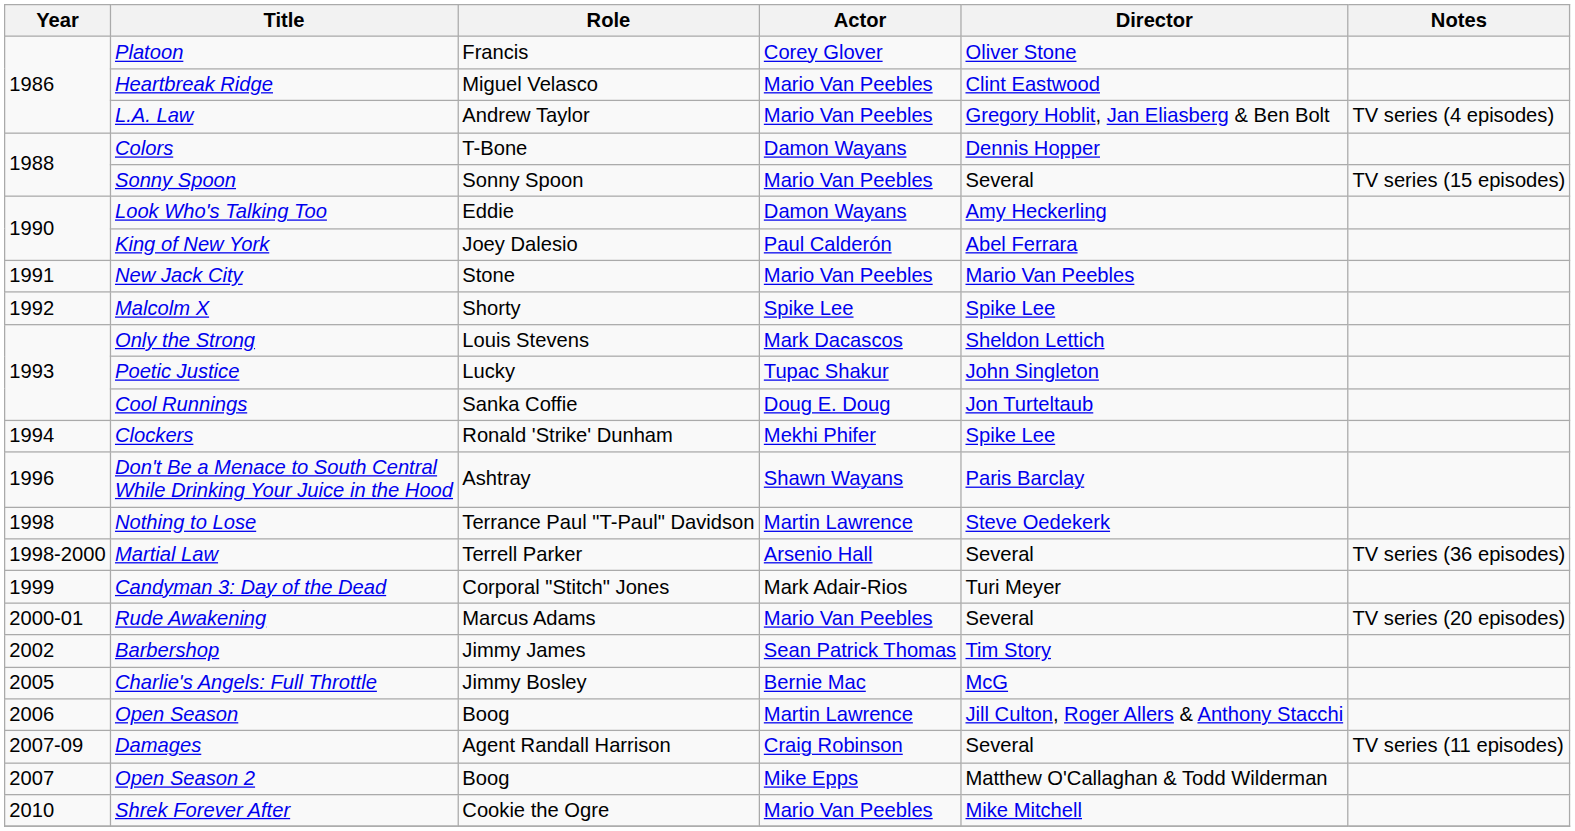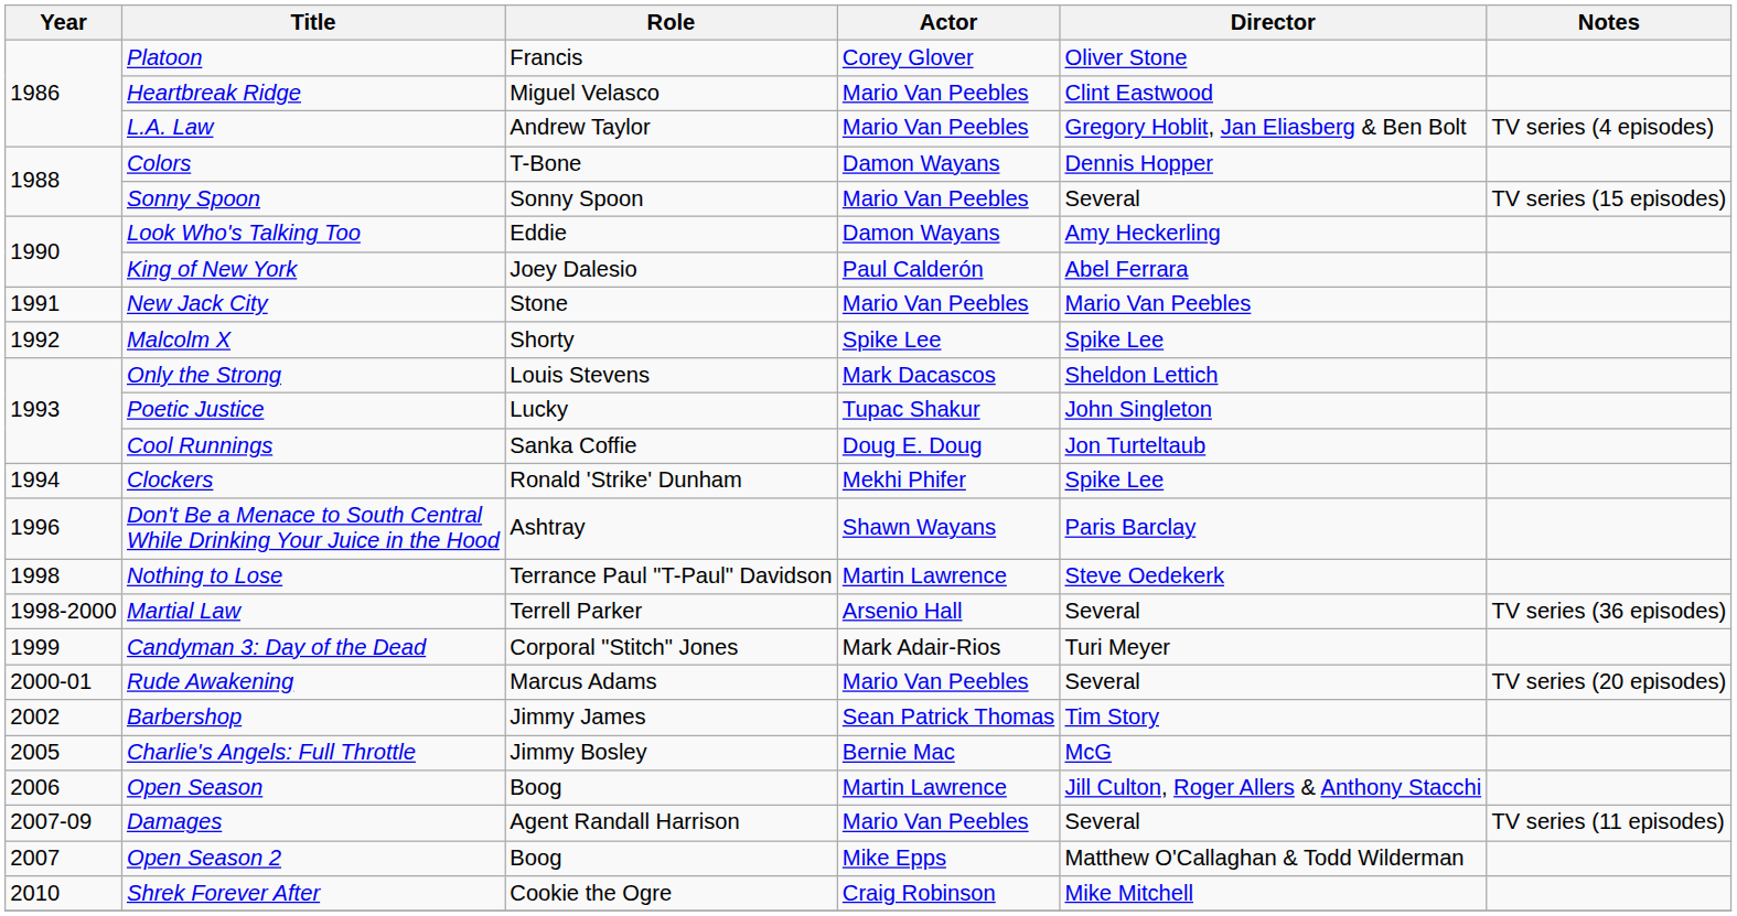Damages | Actor: Craig Robinson -> Mario Van Peebles
Shrek Forever After | Actor: Mario Van Peebles -> Craig Robinson
